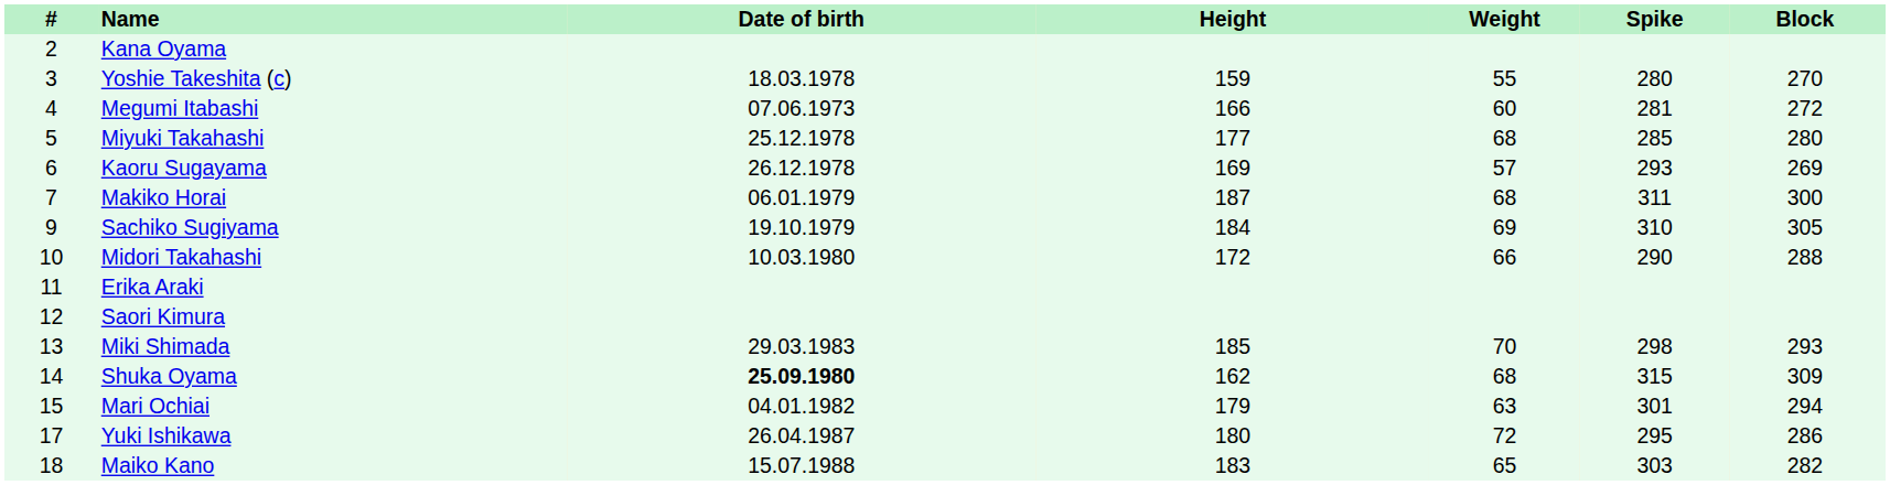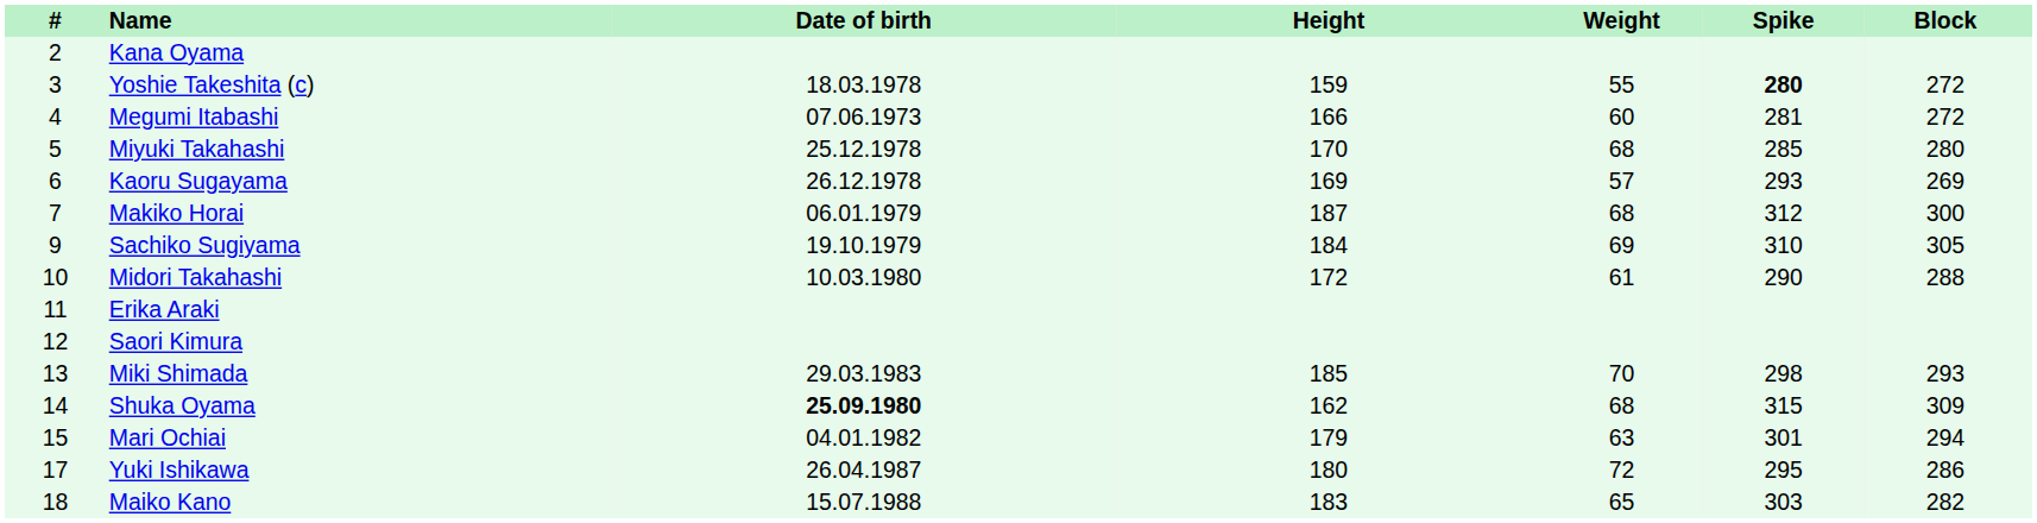Yoshie Takeshita (c) | Spike: normal -> bold
Yoshie Takeshita (c) | Block: 270 -> 272
Miyuki Takahashi | Height: 177 -> 170
Makiko Horai | Spike: 311 -> 312
Midori Takahashi | Weight: 66 -> 61
